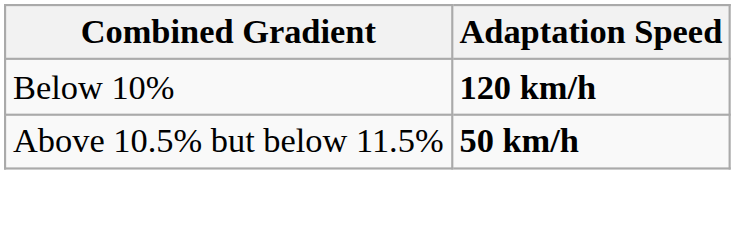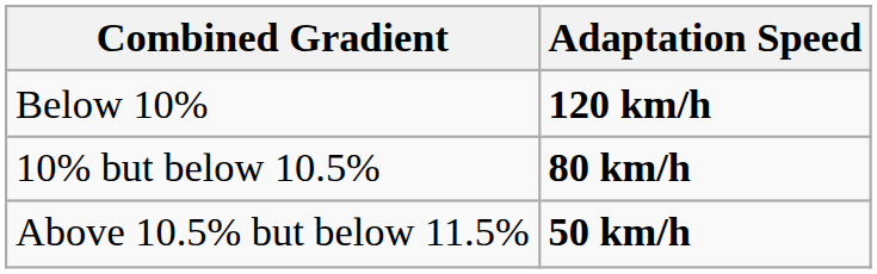+ row: 10% but below 10.5% | 80 km/h
